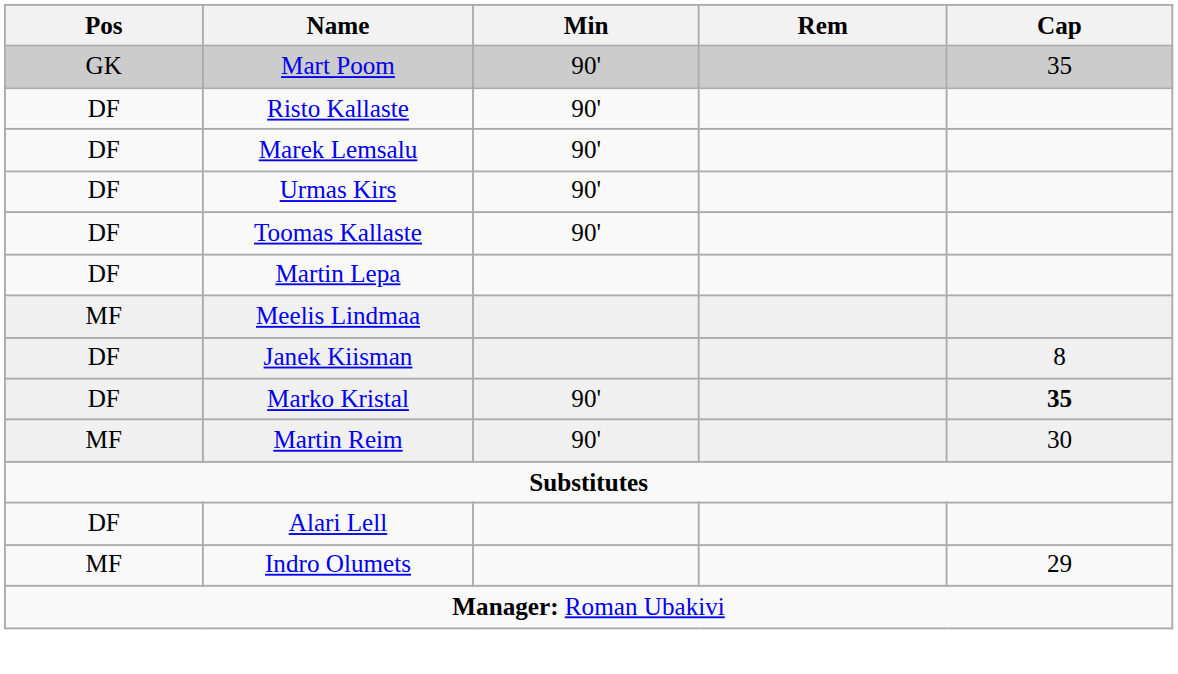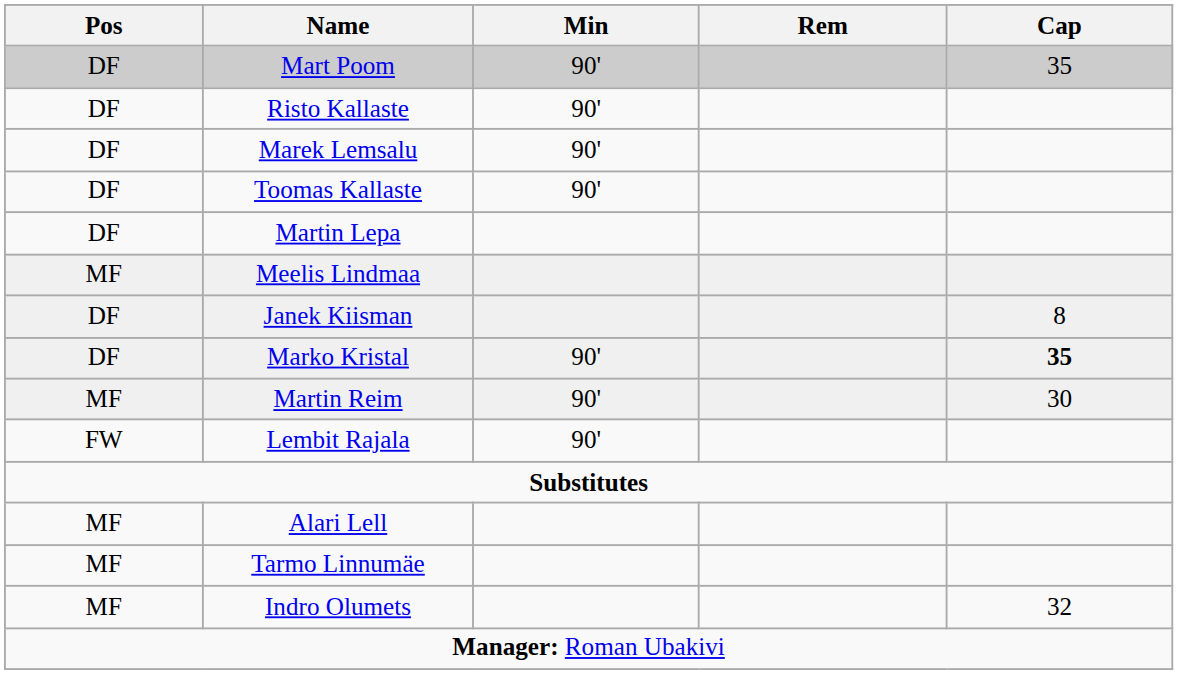Mart Poom | Pos: GK -> DF
- row: DF | Urmas Kirs | 90'
+ row: FW | Lembit Rajala | 90'
Alari Lell | Pos: DF -> MF
+ row: MF | Tarmo Linnumäe
Indro Olumets | Cap: 29 -> 32
